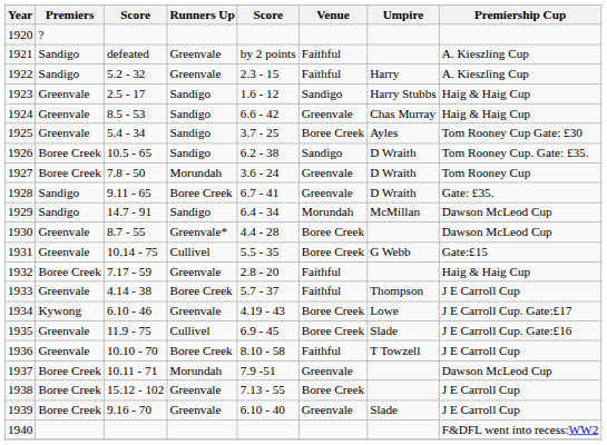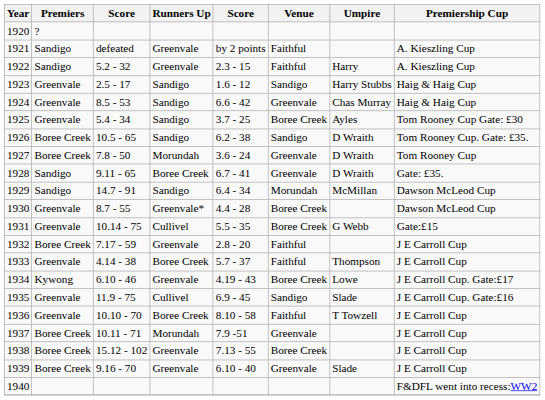1932 | Premiership Cup: Haig & Haig Cup -> J E Carroll Cup
1935 | Venue: Boree Creek -> Sandigo
1937 | Premiership Cup: Dawson McLeod Cup -> J E Carroll Cup
